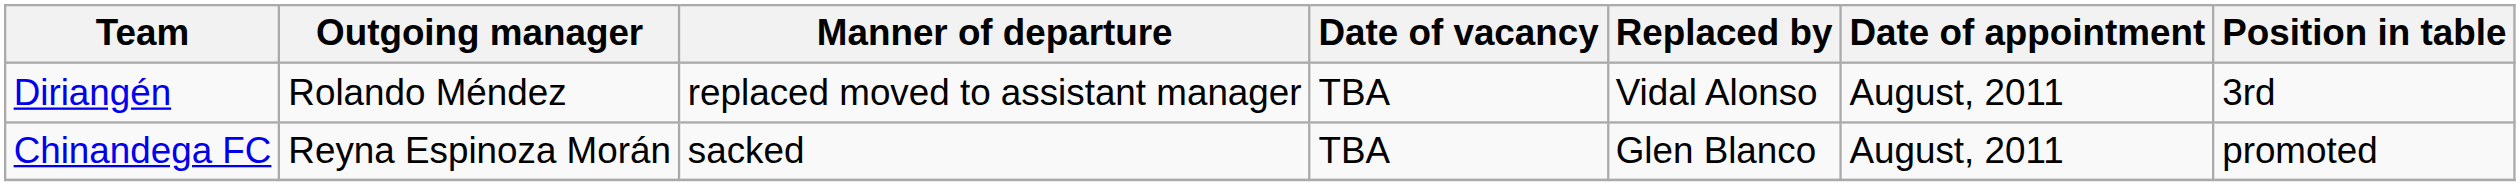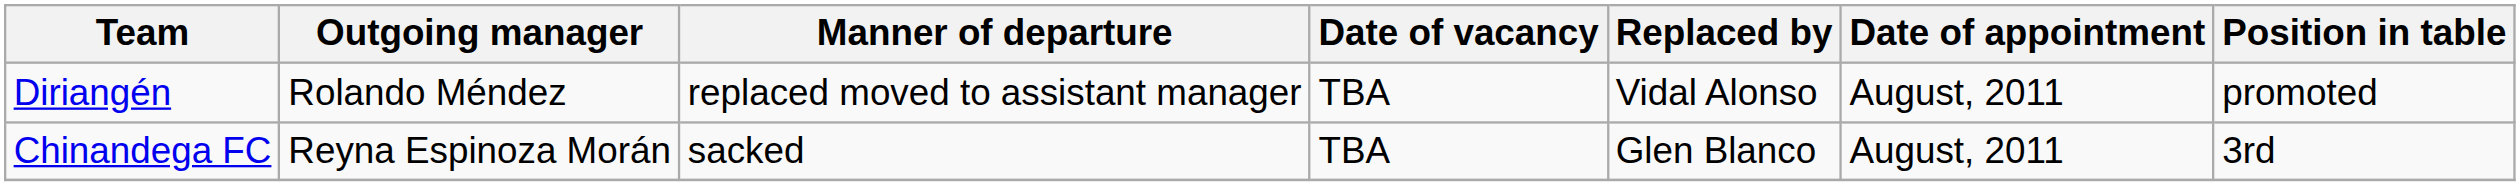Diriangén | Position in table: 3rd -> promoted
Chinandega FC | Position in table: promoted -> 3rd
